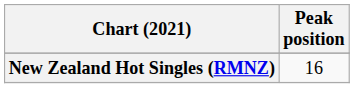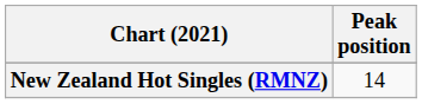New Zealand Hot Singles (RMNZ) | Peak position: 16 -> 14
